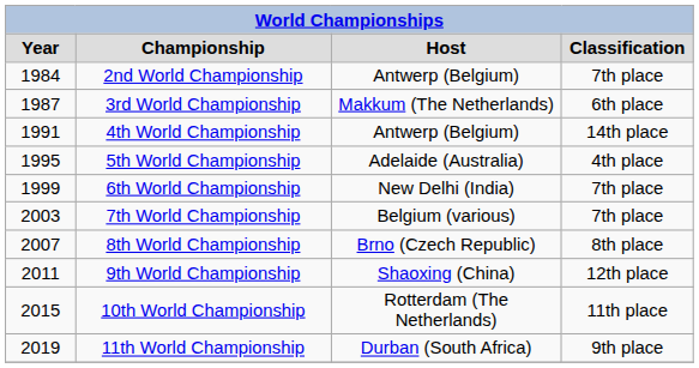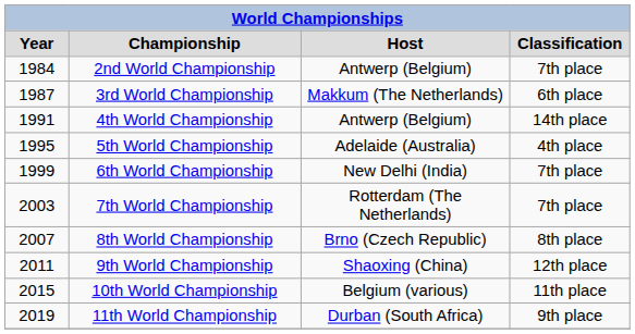7th World Championship | column 3: Belgium (various) -> Rotterdam (The Netherlands)
10th World Championship | column 3: Rotterdam (The Netherlands) -> Belgium (various)
